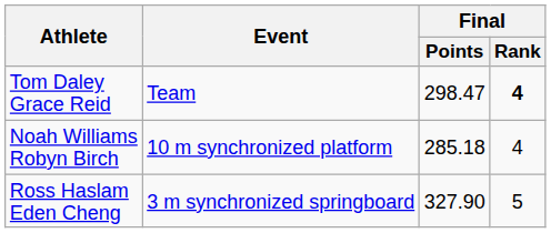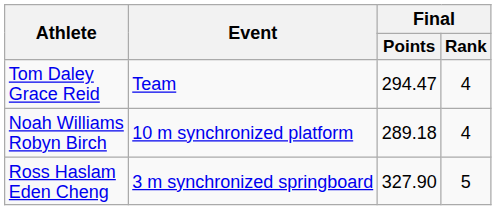Tom Daley Grace Reid | Final / Points: 298.47 -> 294.47
Tom Daley Grace Reid | Final / Rank: bold -> normal
Noah Williams Robyn Birch | Final / Points: 285.18 -> 289.18
